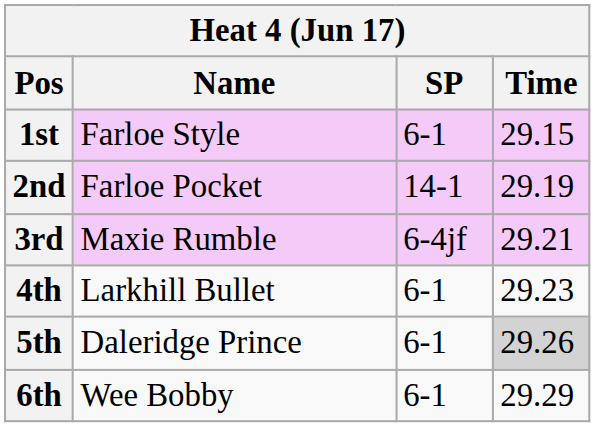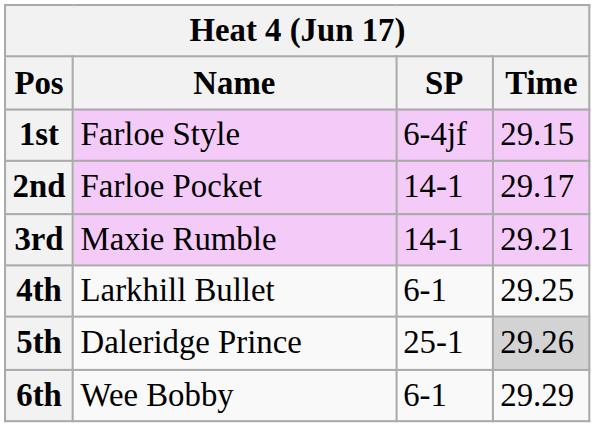1st | SP: 6-1 -> 6-4jf
2nd | Time: 29.19 -> 29.17
3rd | SP: 6-4jf -> 14-1
4th | Time: 29.23 -> 29.25
5th | SP: 6-1 -> 25-1
